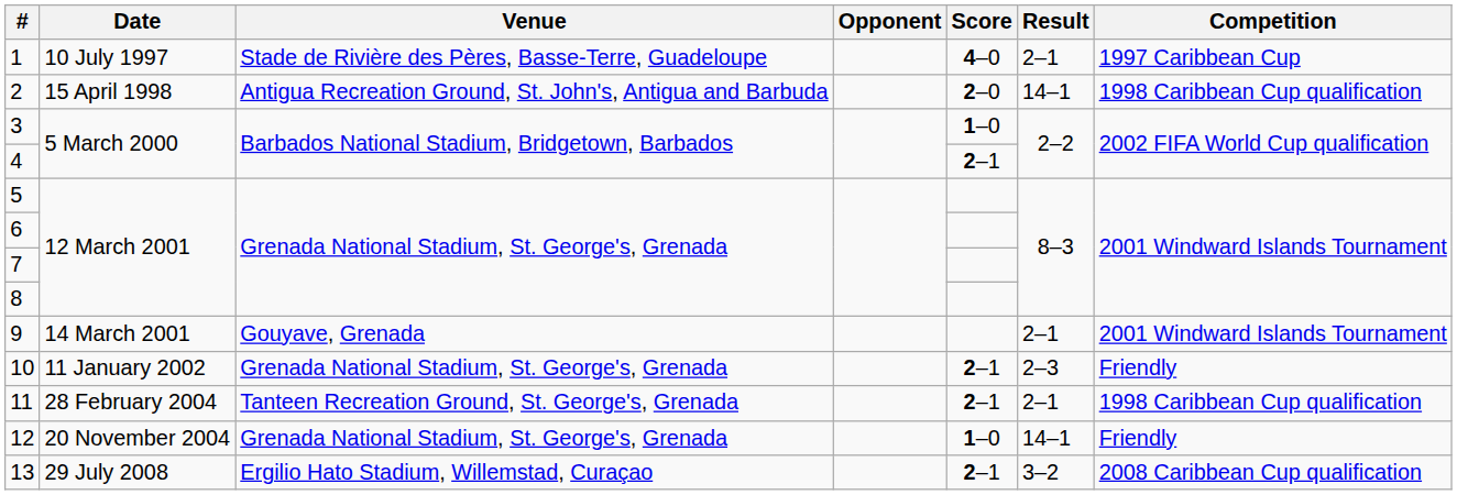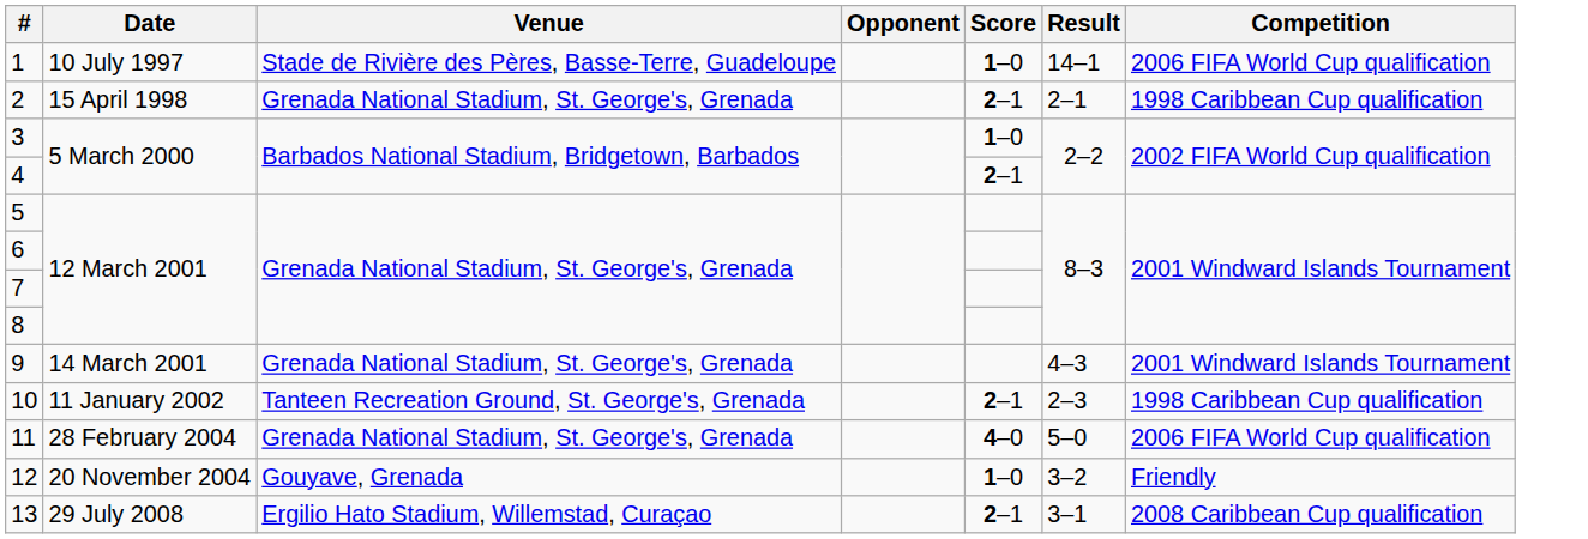1 | Score: 4–0 -> 1–0
1 | Result: 2–1 -> 14–1
1 | Competition: 1997 Caribbean Cup -> 2006 FIFA World Cup qualification
2 | Venue: Antigua Recreation Ground, St. John's, Antigua and Barbuda -> Grenada National Stadium, St. George's, Grenada
2 | Score: 2–0 -> 2–1
2 | Result: 14–1 -> 2–1
9 | Venue: Gouyave, Grenada -> Grenada National Stadium, St. George's, Grenada
9 | Result: 2–1 -> 4–3
10 | Venue: Grenada National Stadium, St. George's, Grenada -> Tanteen Recreation Ground, St. George's, Grenada
10 | Competition: Friendly -> 1998 Caribbean Cup qualification
11 | Venue: Tanteen Recreation Ground, St. George's, Grenada -> Grenada National Stadium, St. George's, Grenada
11 | Score: 2–1 -> 4–0
11 | Result: 2–1 -> 5–0
11 | Competition: 1998 Caribbean Cup qualification -> 2006 FIFA World Cup qualification
12 | Venue: Grenada National Stadium, St. George's, Grenada -> Gouyave, Grenada
12 | Result: 14–1 -> 3–2
13 | Result: 3–2 -> 3–1
